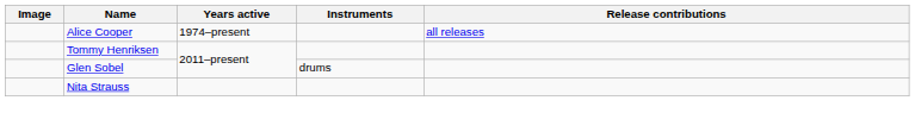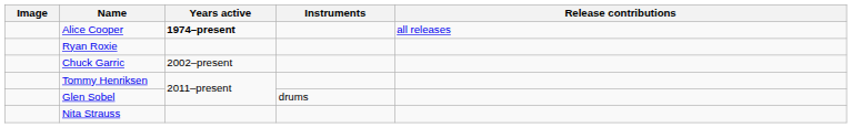Alice Cooper | Years active: normal -> bold
+ row: Ryan Roxie
+ row: Chuck Garric | 2002–present
